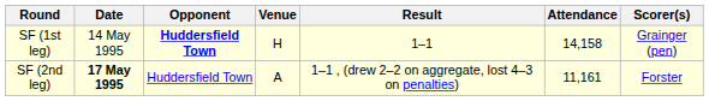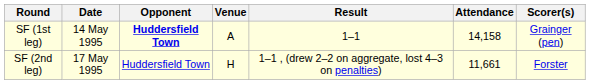SF (1st leg) | Venue: H -> A
SF (2nd leg) | Date: bold -> normal
SF (2nd leg) | Venue: A -> H
SF (2nd leg) | Attendance: 11,161 -> 11,661
